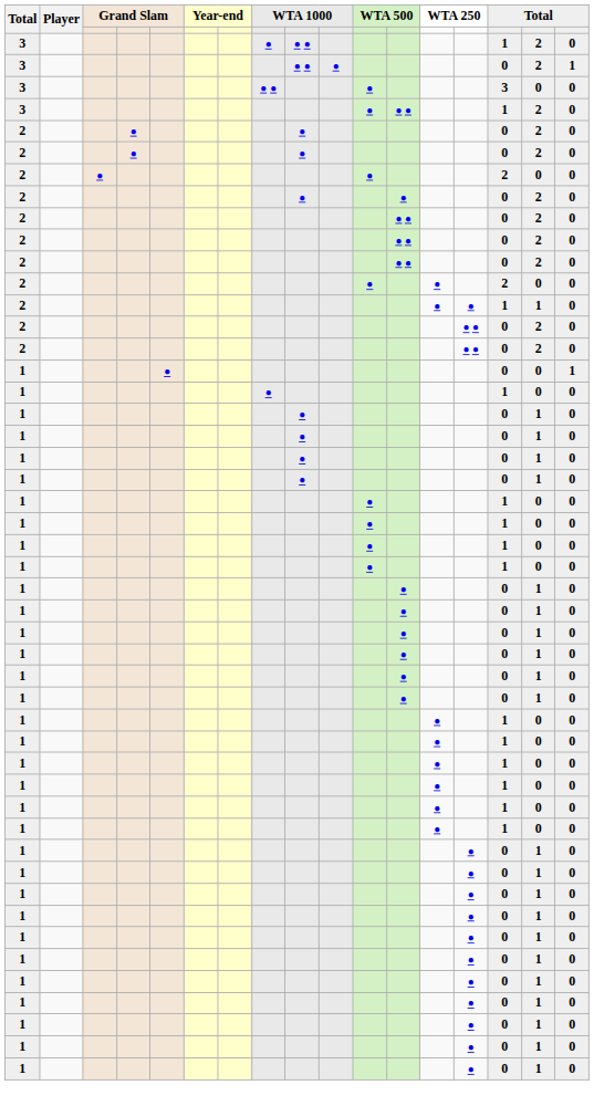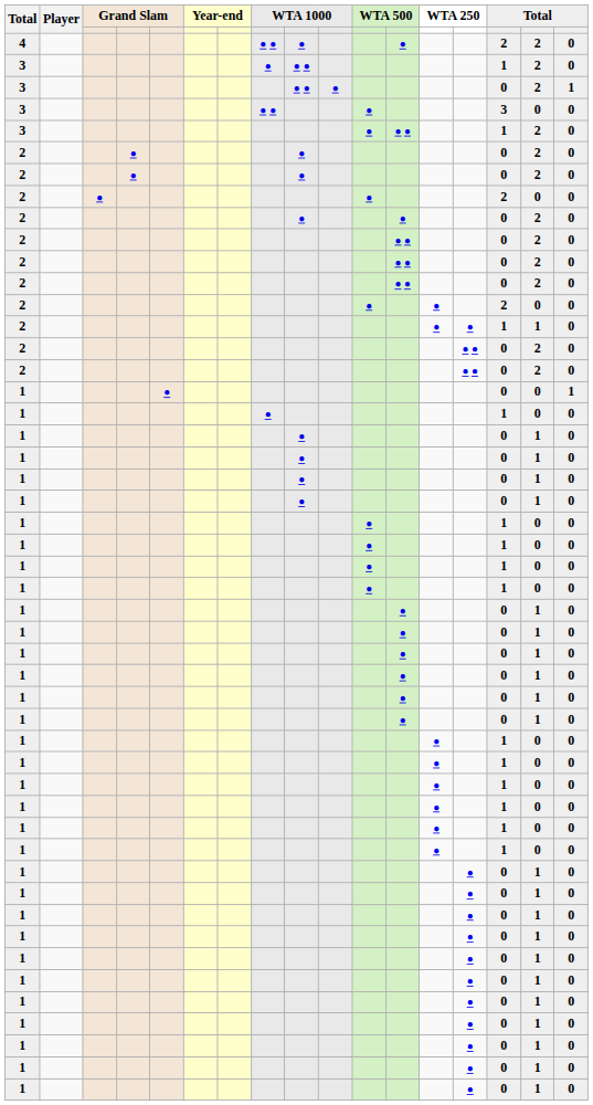+ row: 4 | ● ● | ● | ● | 2 | 2 | 0
